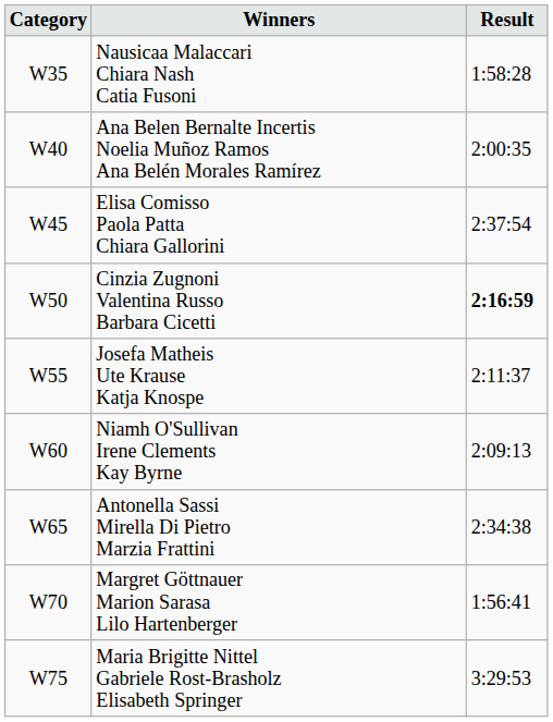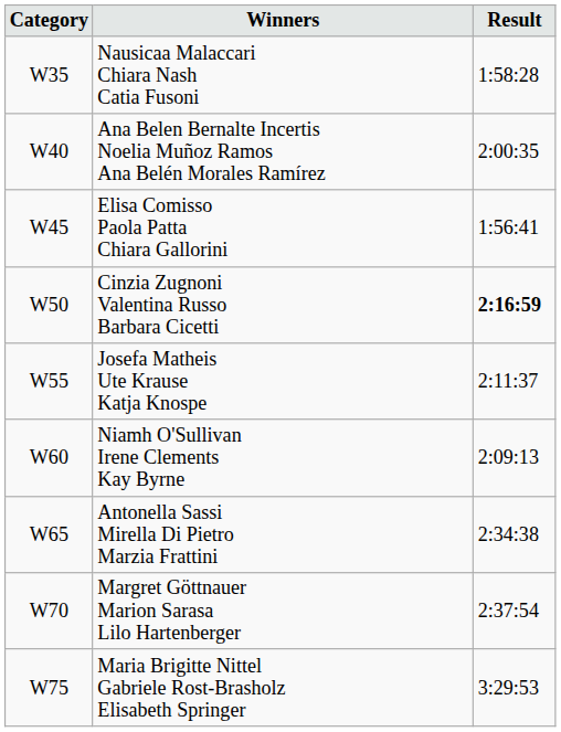Elisa Comisso Paola Patta Chiara Gallorini | Result: 2:37:54 -> 1:56:41
Margret Göttnauer Marion Sarasa Lilo Hartenberger | Result: 1:56:41 -> 2:37:54
